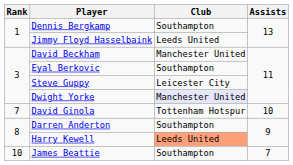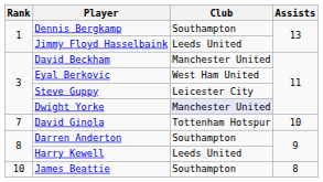Eyal Berkovic | Club: Southampton -> West Ham United
Harry Kewell | Club: lightsalmon background -> no background
James Beattie | Assists: 7 -> 8
